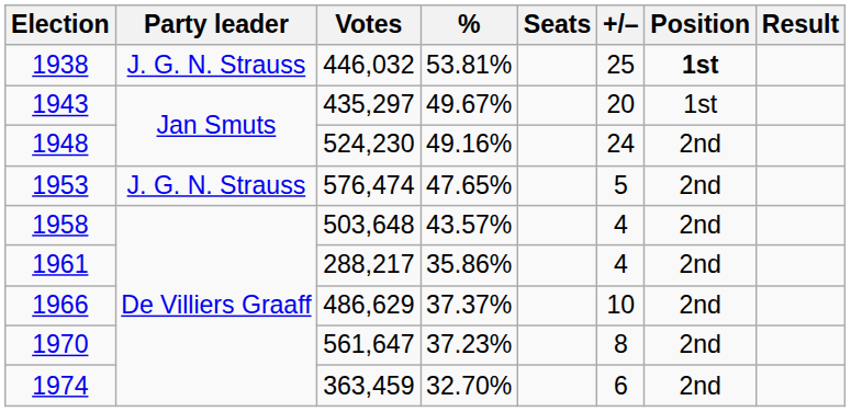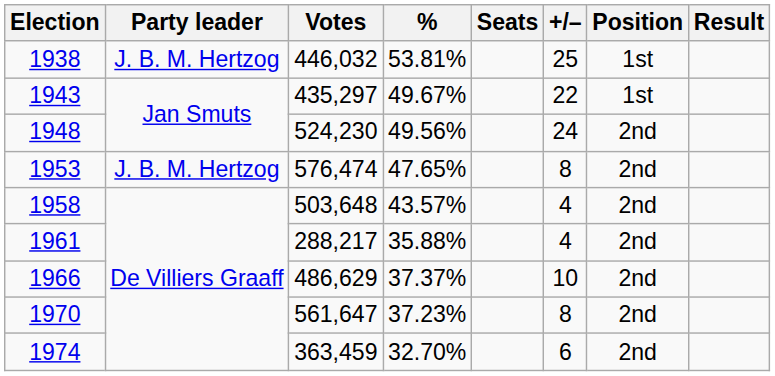1938 | Party leader: J. G. N. Strauss -> J. B. M. Hertzog
1938 | Position: bold -> normal
1943 | +/–: 20 -> 22
1948 | %: 49.16% -> 49.56%
1953 | Party leader: J. G. N. Strauss -> J. B. M. Hertzog
1953 | +/–: 5 -> 8
1961 | %: 35.86% -> 35.88%
